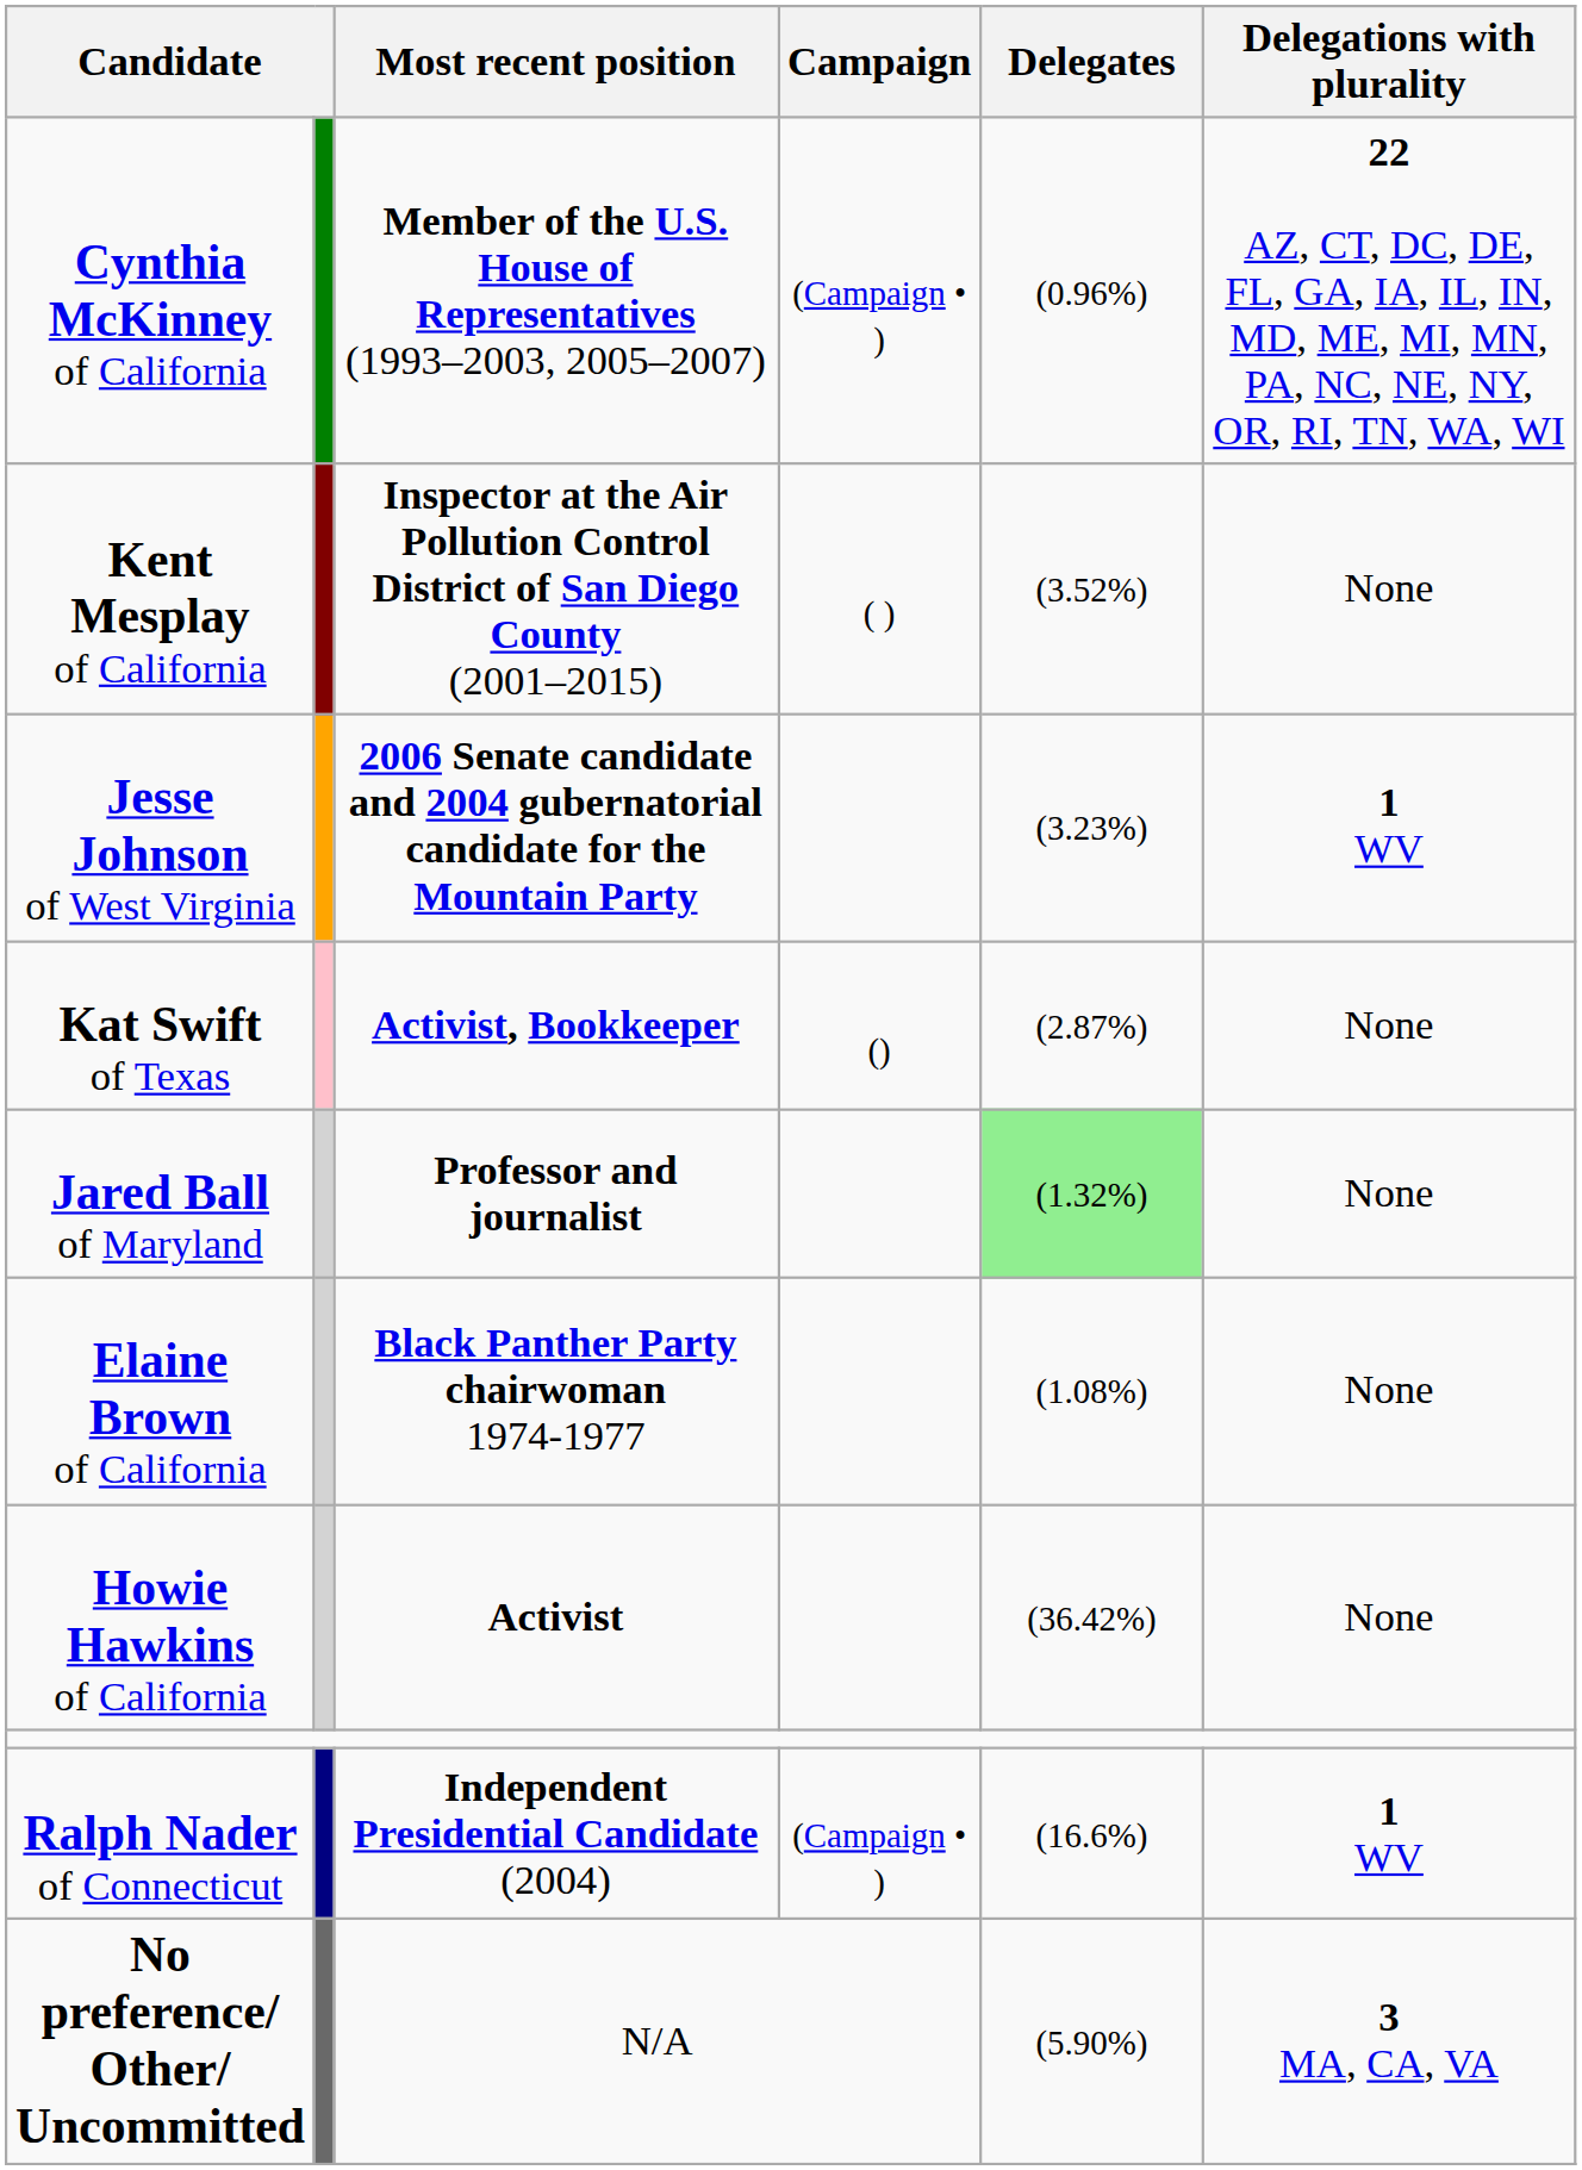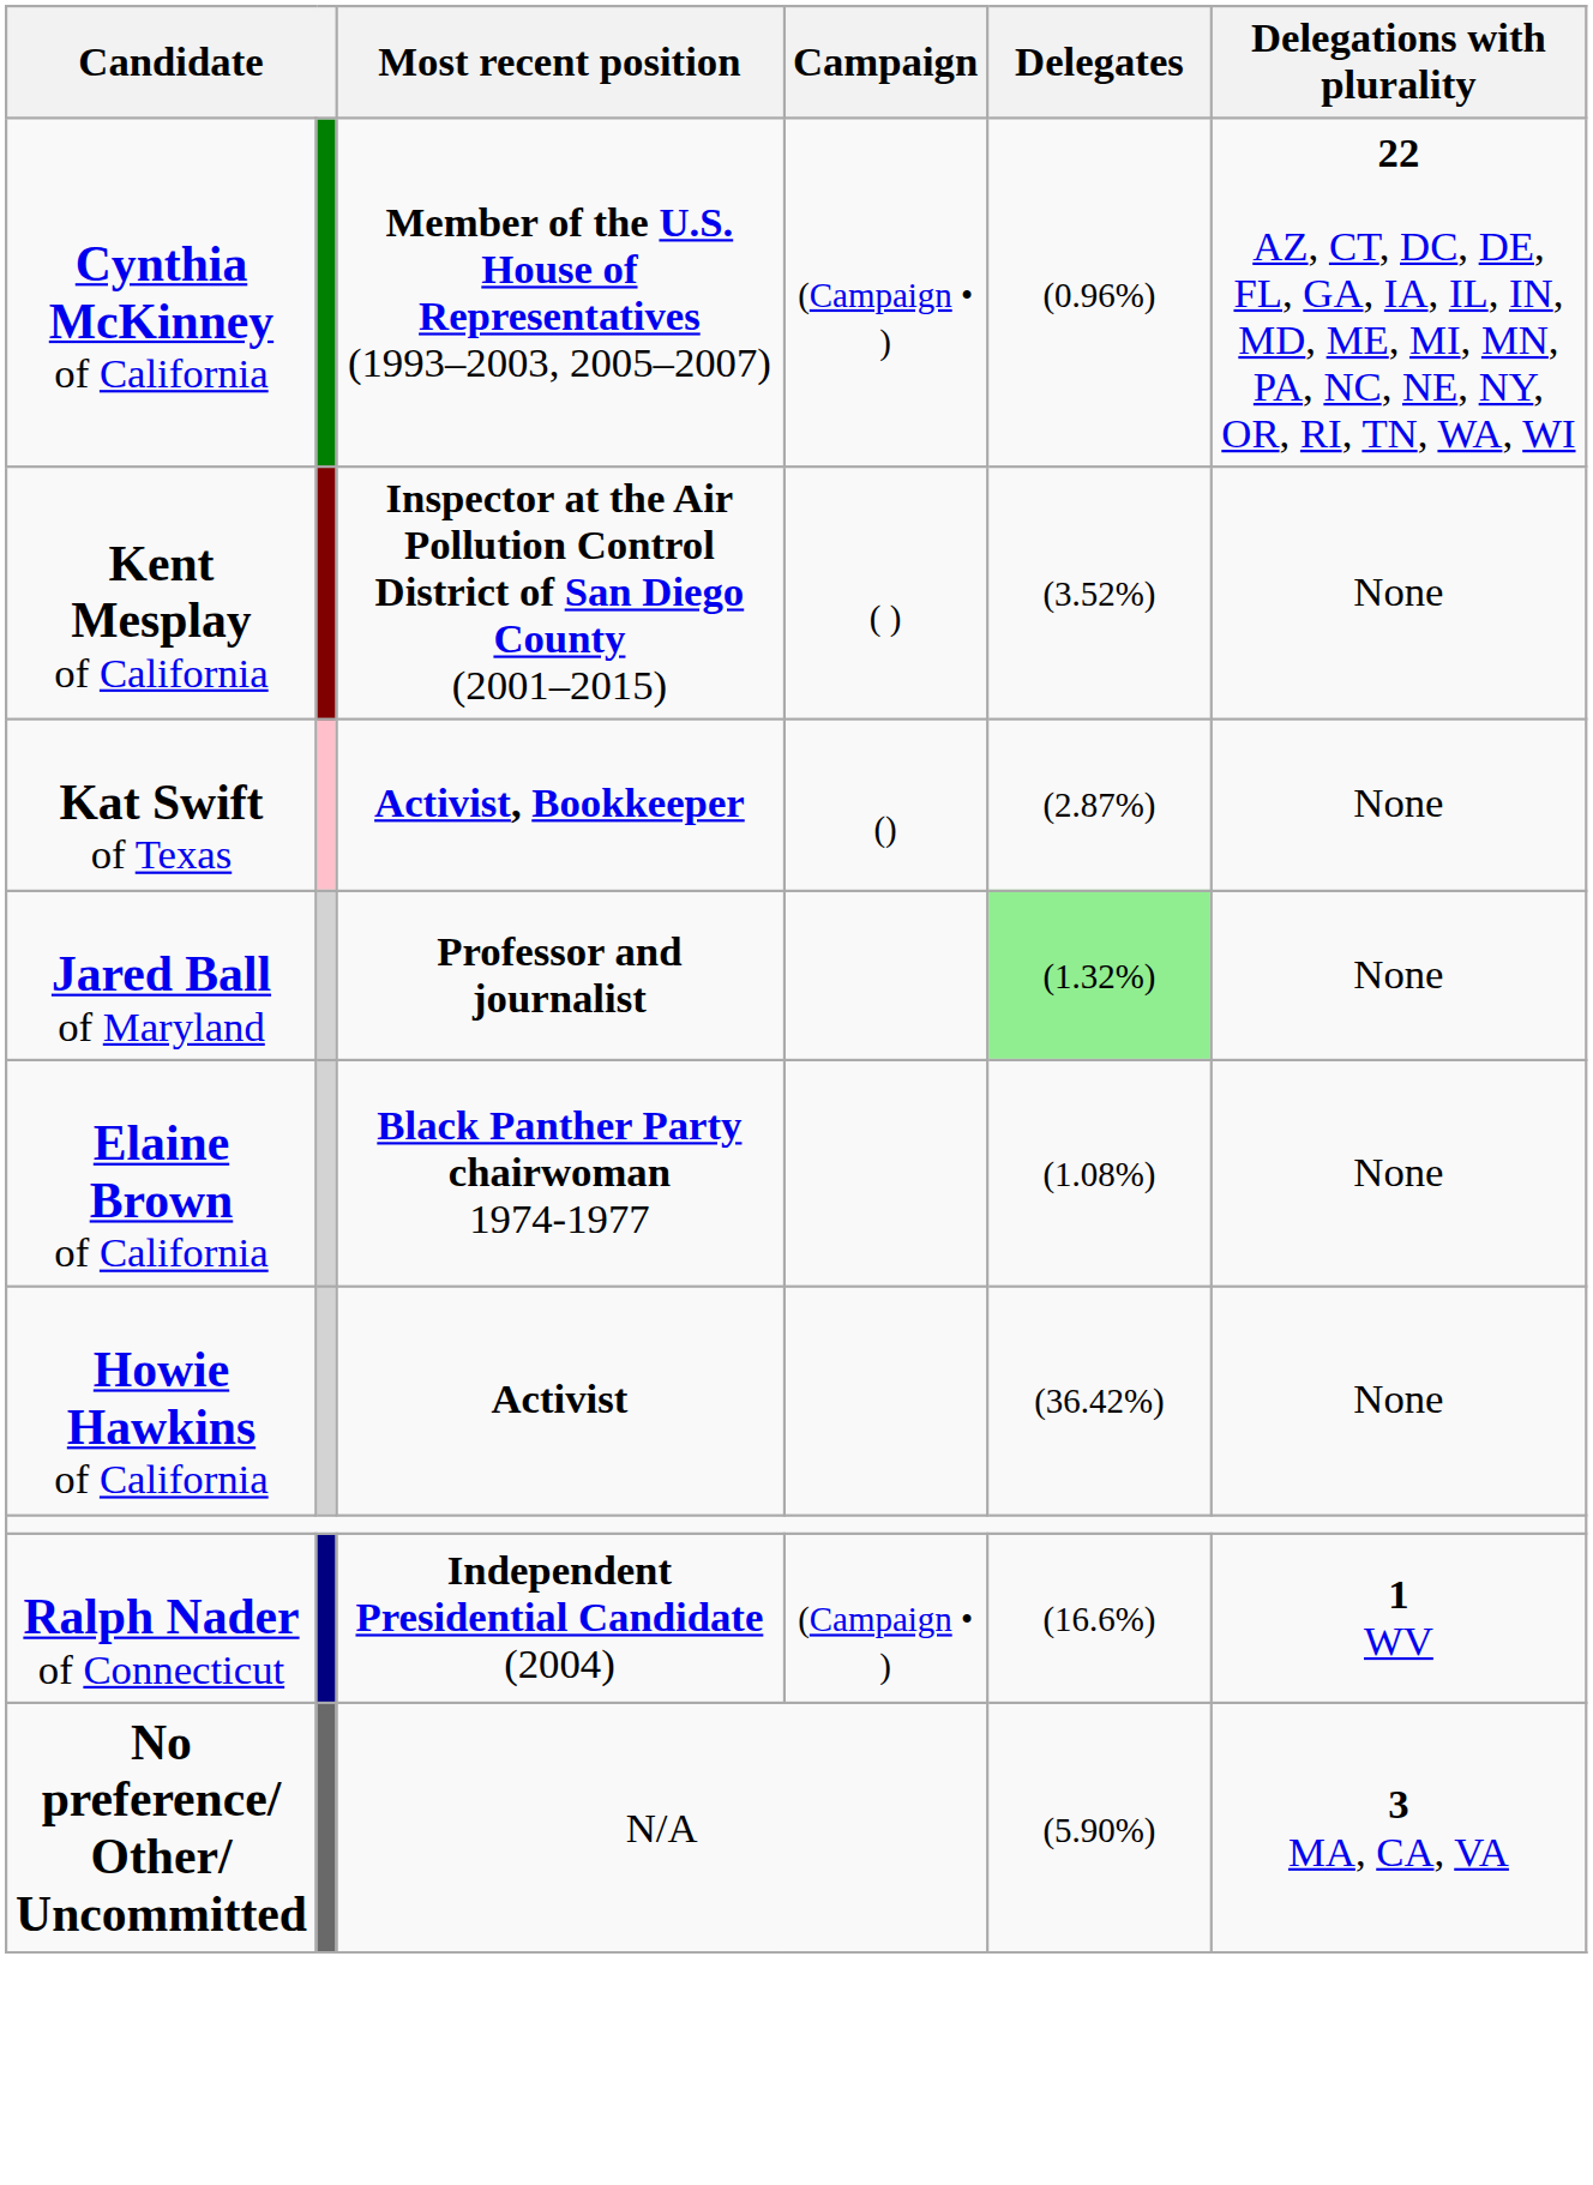- row: Jesse Johnson of West Virginia | 2006 Senate candidate and 2004 gubernatorial candidate for the Mountain Party | (3.23%) | 1 WV
